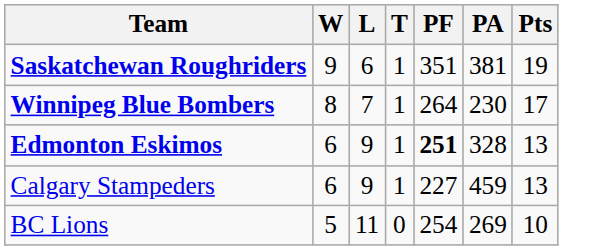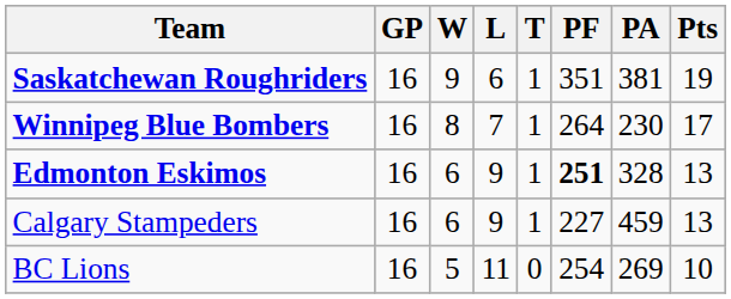+ column: GP | 16 | 16 | 16 | 16 | 16
